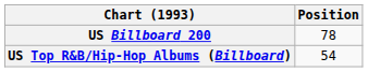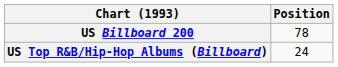US Top R&B/Hip-Hop Albums (Billboard) | Position: 54 -> 24
